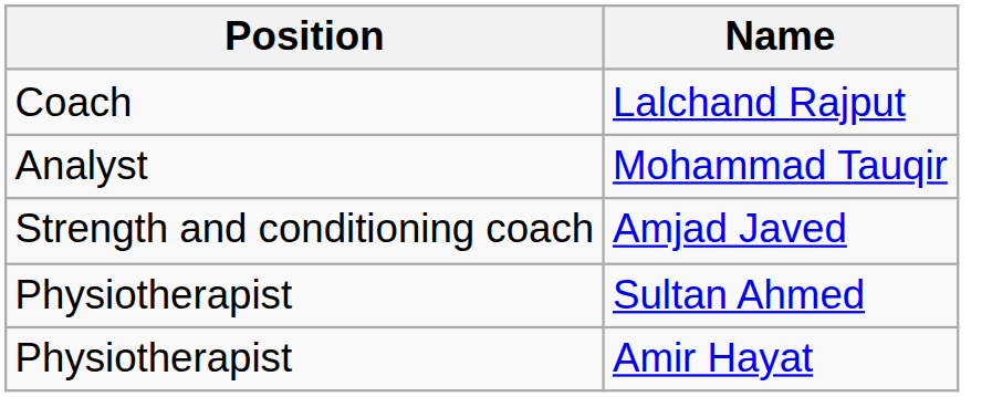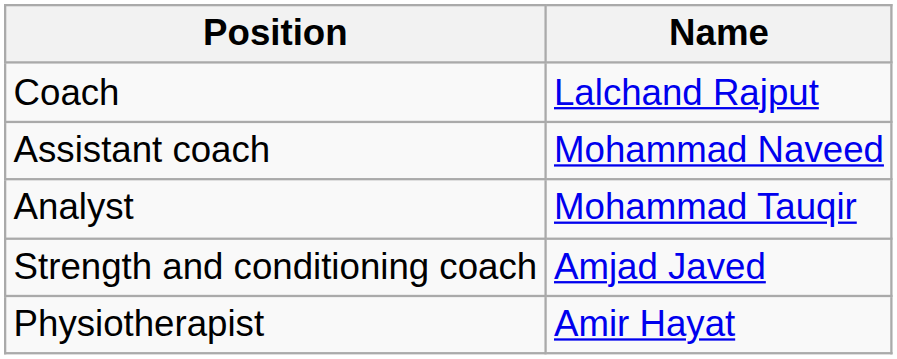+ row: Assistant coach | Mohammad Naveed
- row: Physiotherapist | Sultan Ahmed
